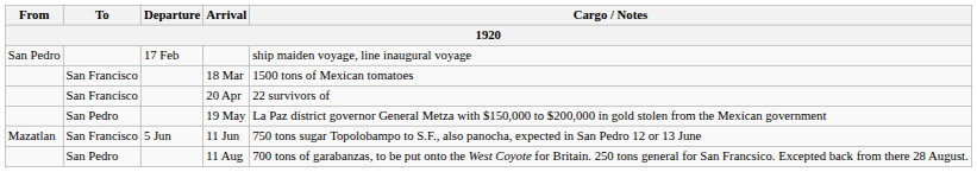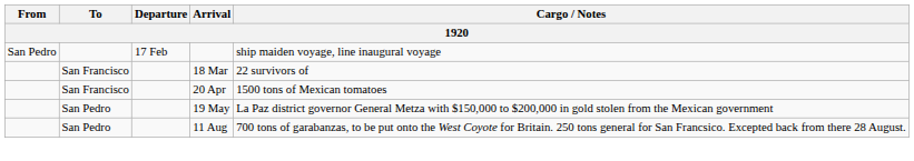18 Mar | Cargo / Notes: 1500 tons of Mexican tomatoes -> 22 survivors of
20 Apr | Cargo / Notes: 22 survivors of -> 1500 tons of Mexican tomatoes
- row: Mazatlan | San Francisco | 5 Jun | 11 Jun | 750 tons sugar Topolobampo to S.F., also panocha, expected in San Pedro 12 or 13 June
